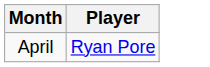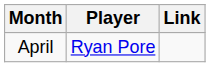+ column: Link
